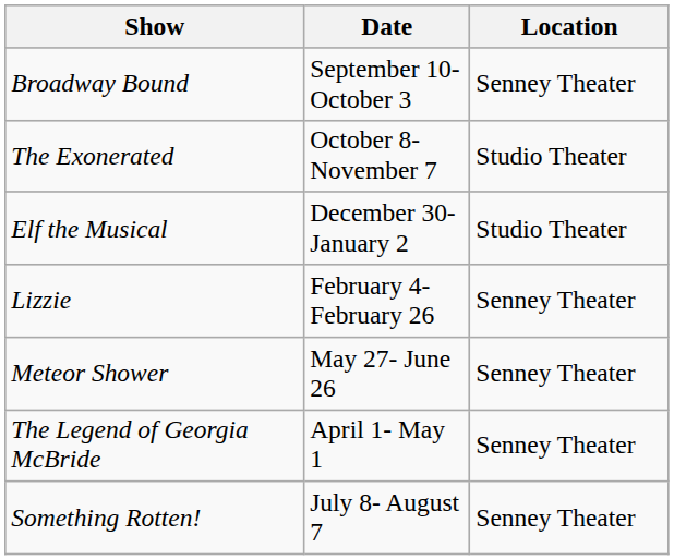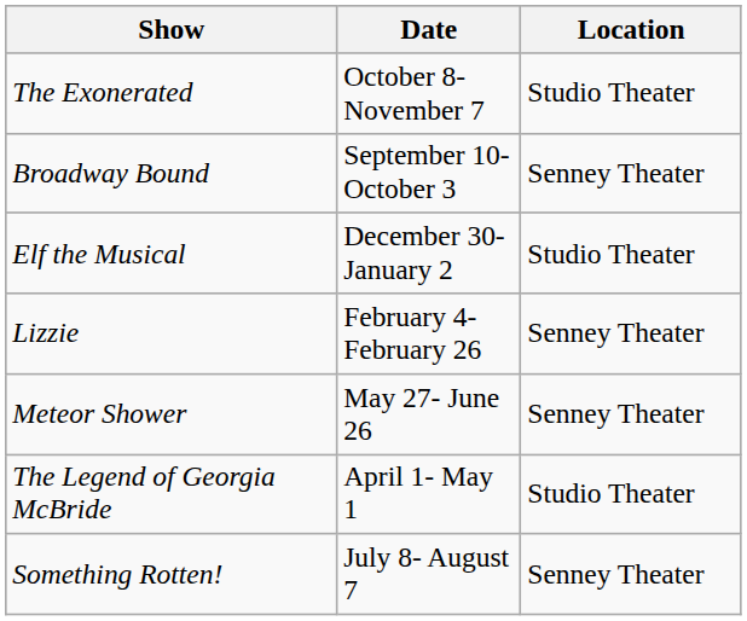rows swapped: Broadway Bound <-> The Exonerated
The Legend of Georgia McBride | Location: Senney Theater -> Studio Theater
